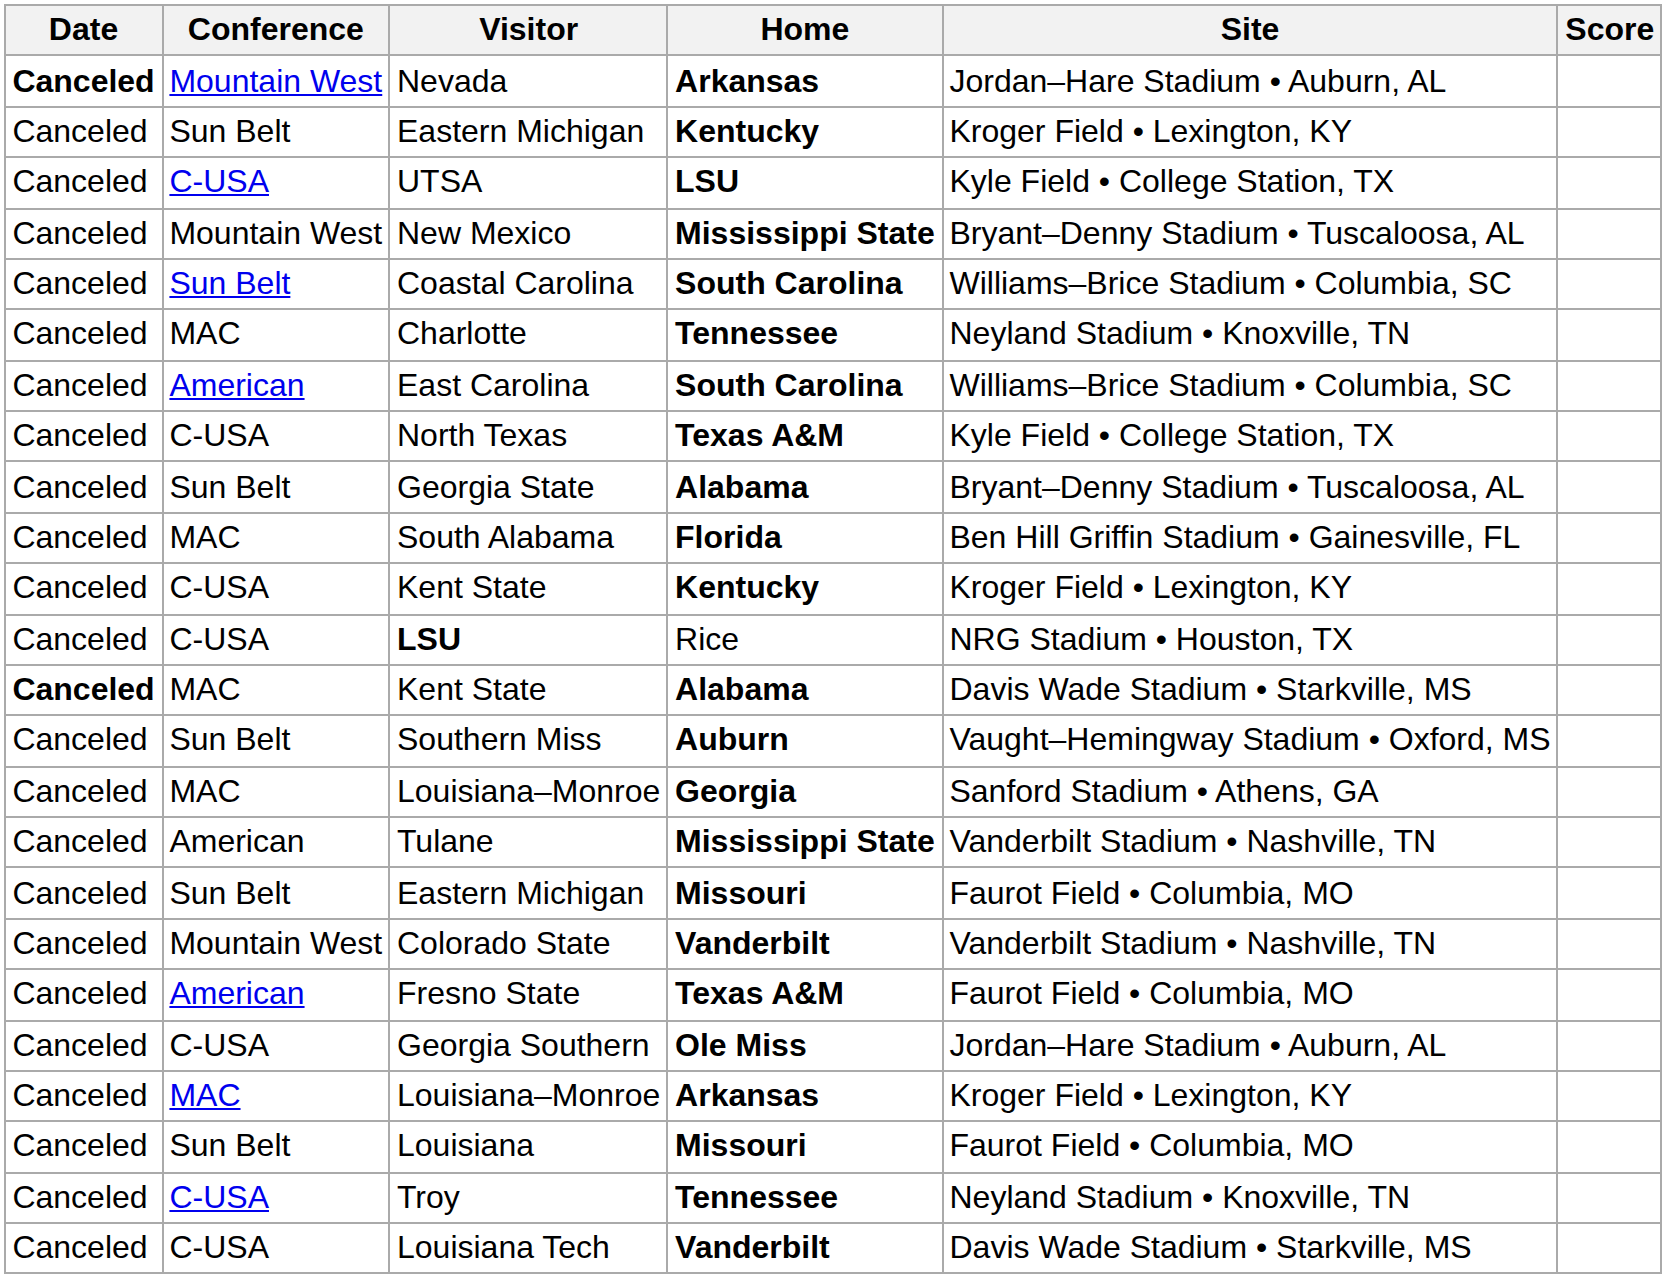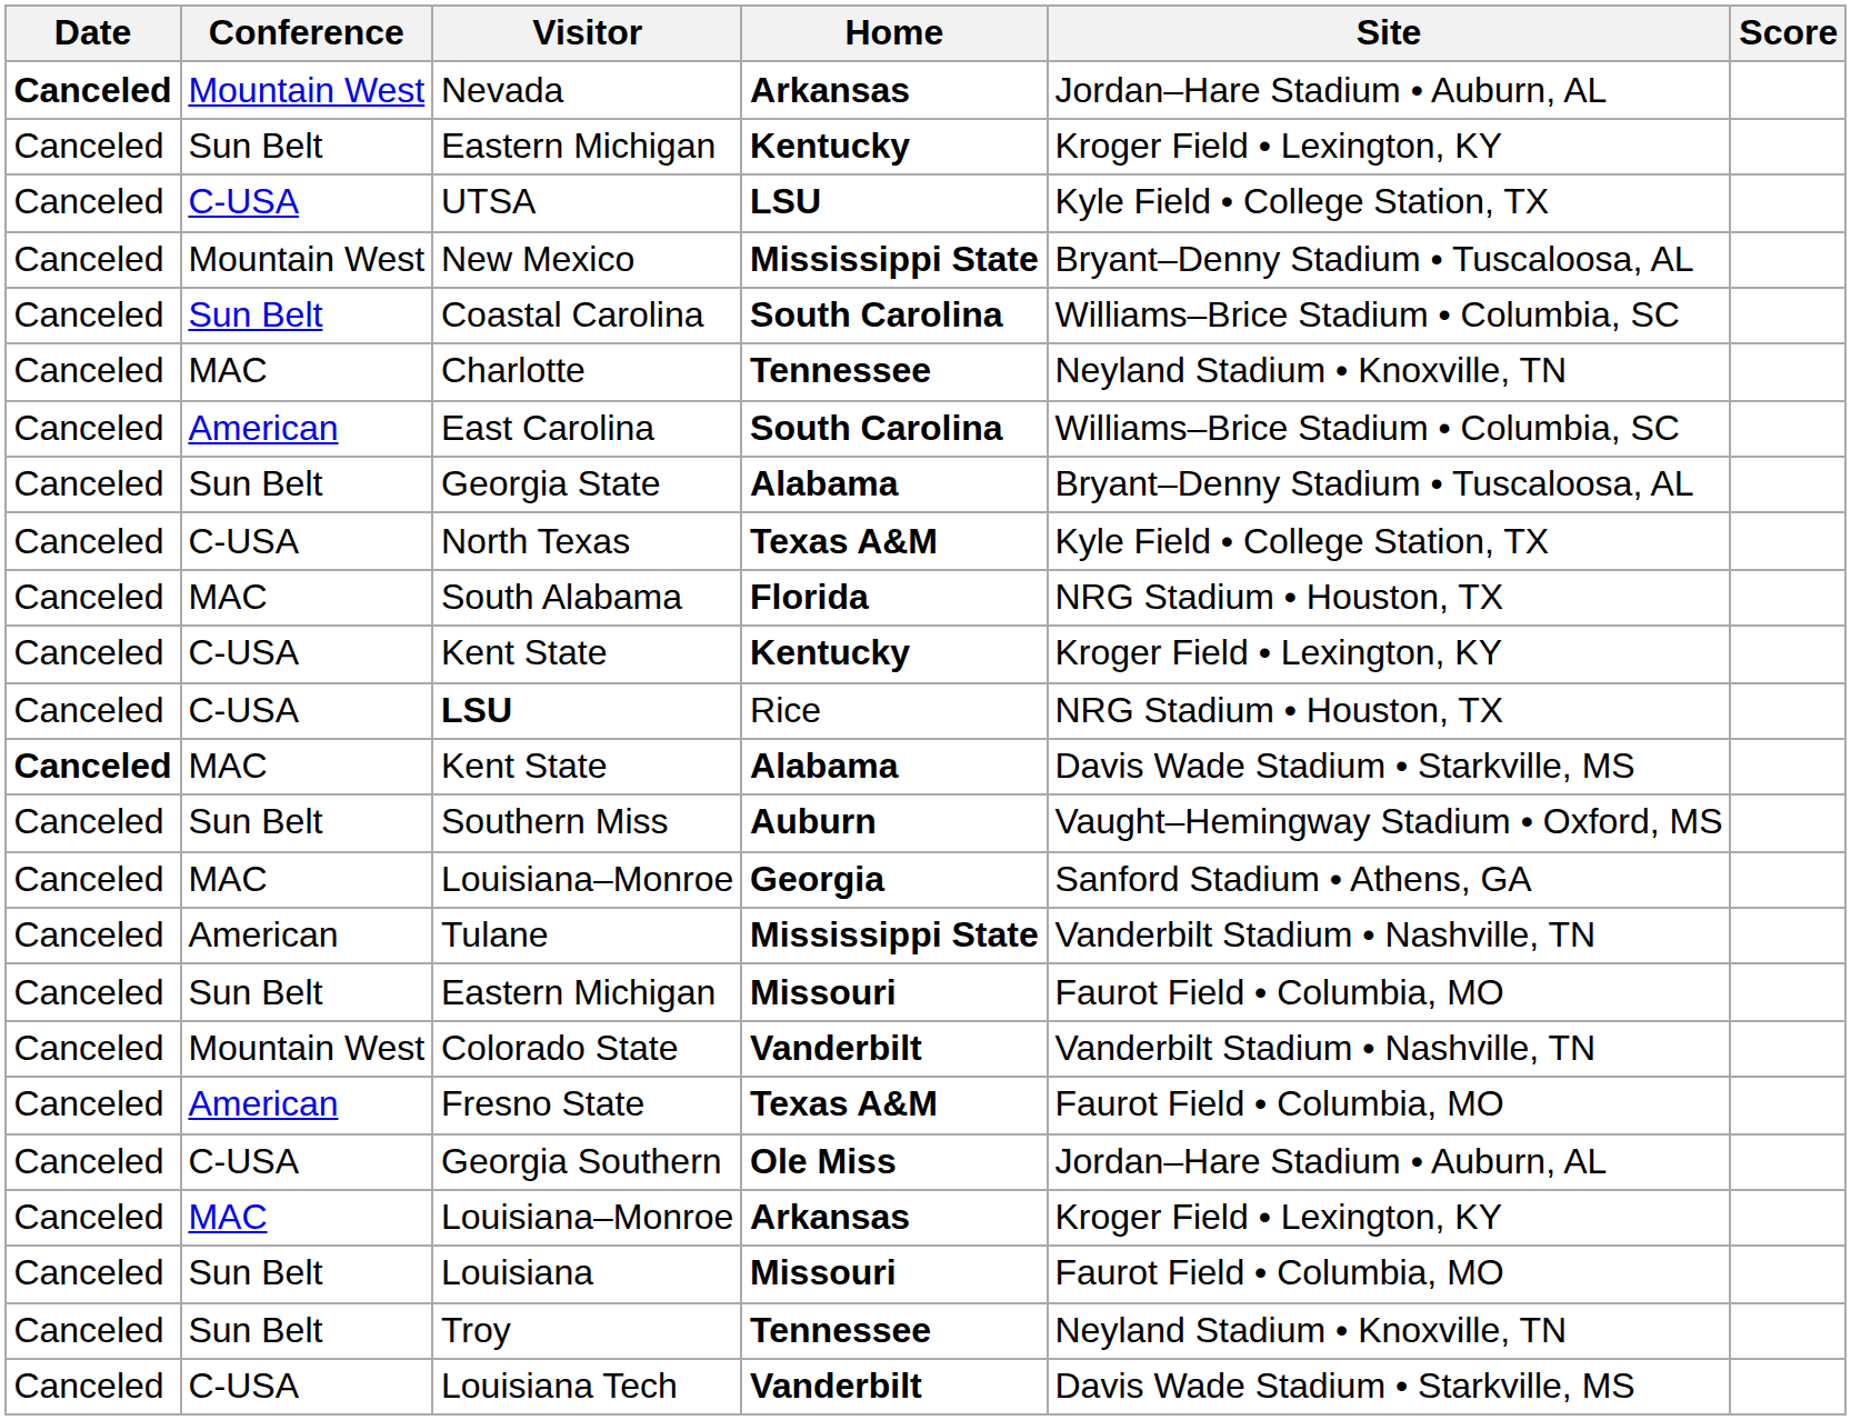rows swapped: North Texas <-> Georgia State
South Alabama | Site: Ben Hill Griffin Stadium • Gainesville, FL -> NRG Stadium • Houston, TX
Troy | Conference: C-USA -> Sun Belt
